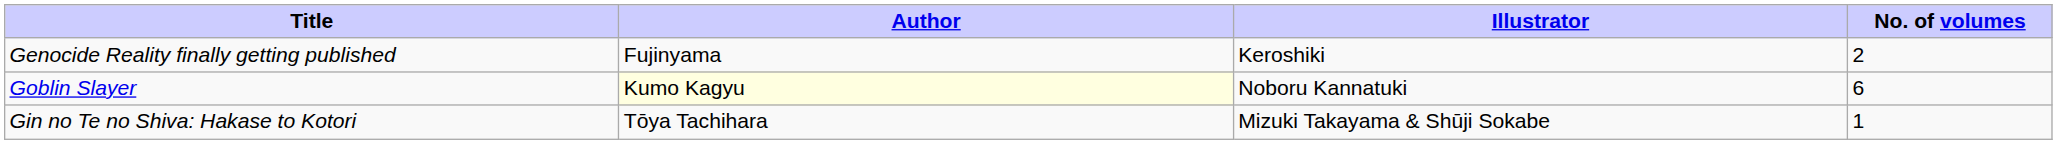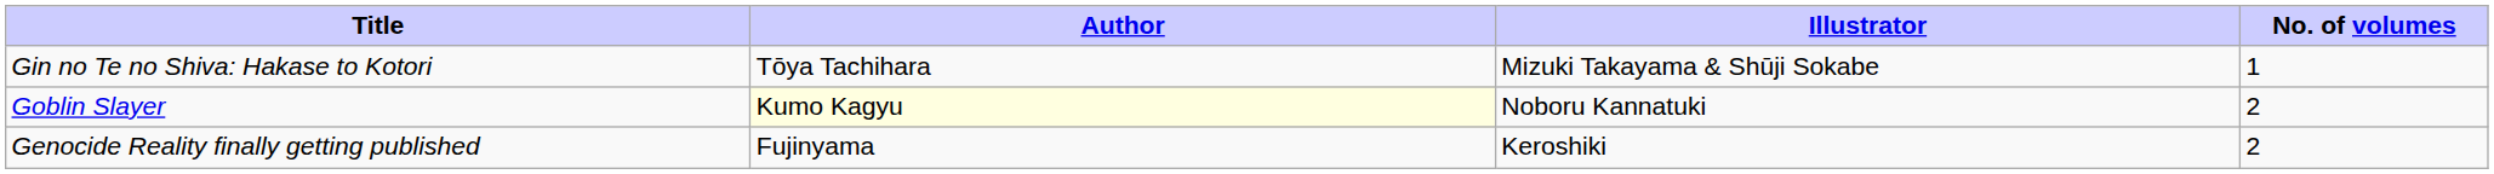rows swapped: Gin no Te no Shiva: Hakase to Kotori <-> Genocide Reality finally getting published
Goblin Slayer | No. of volumes: 6 -> 2
